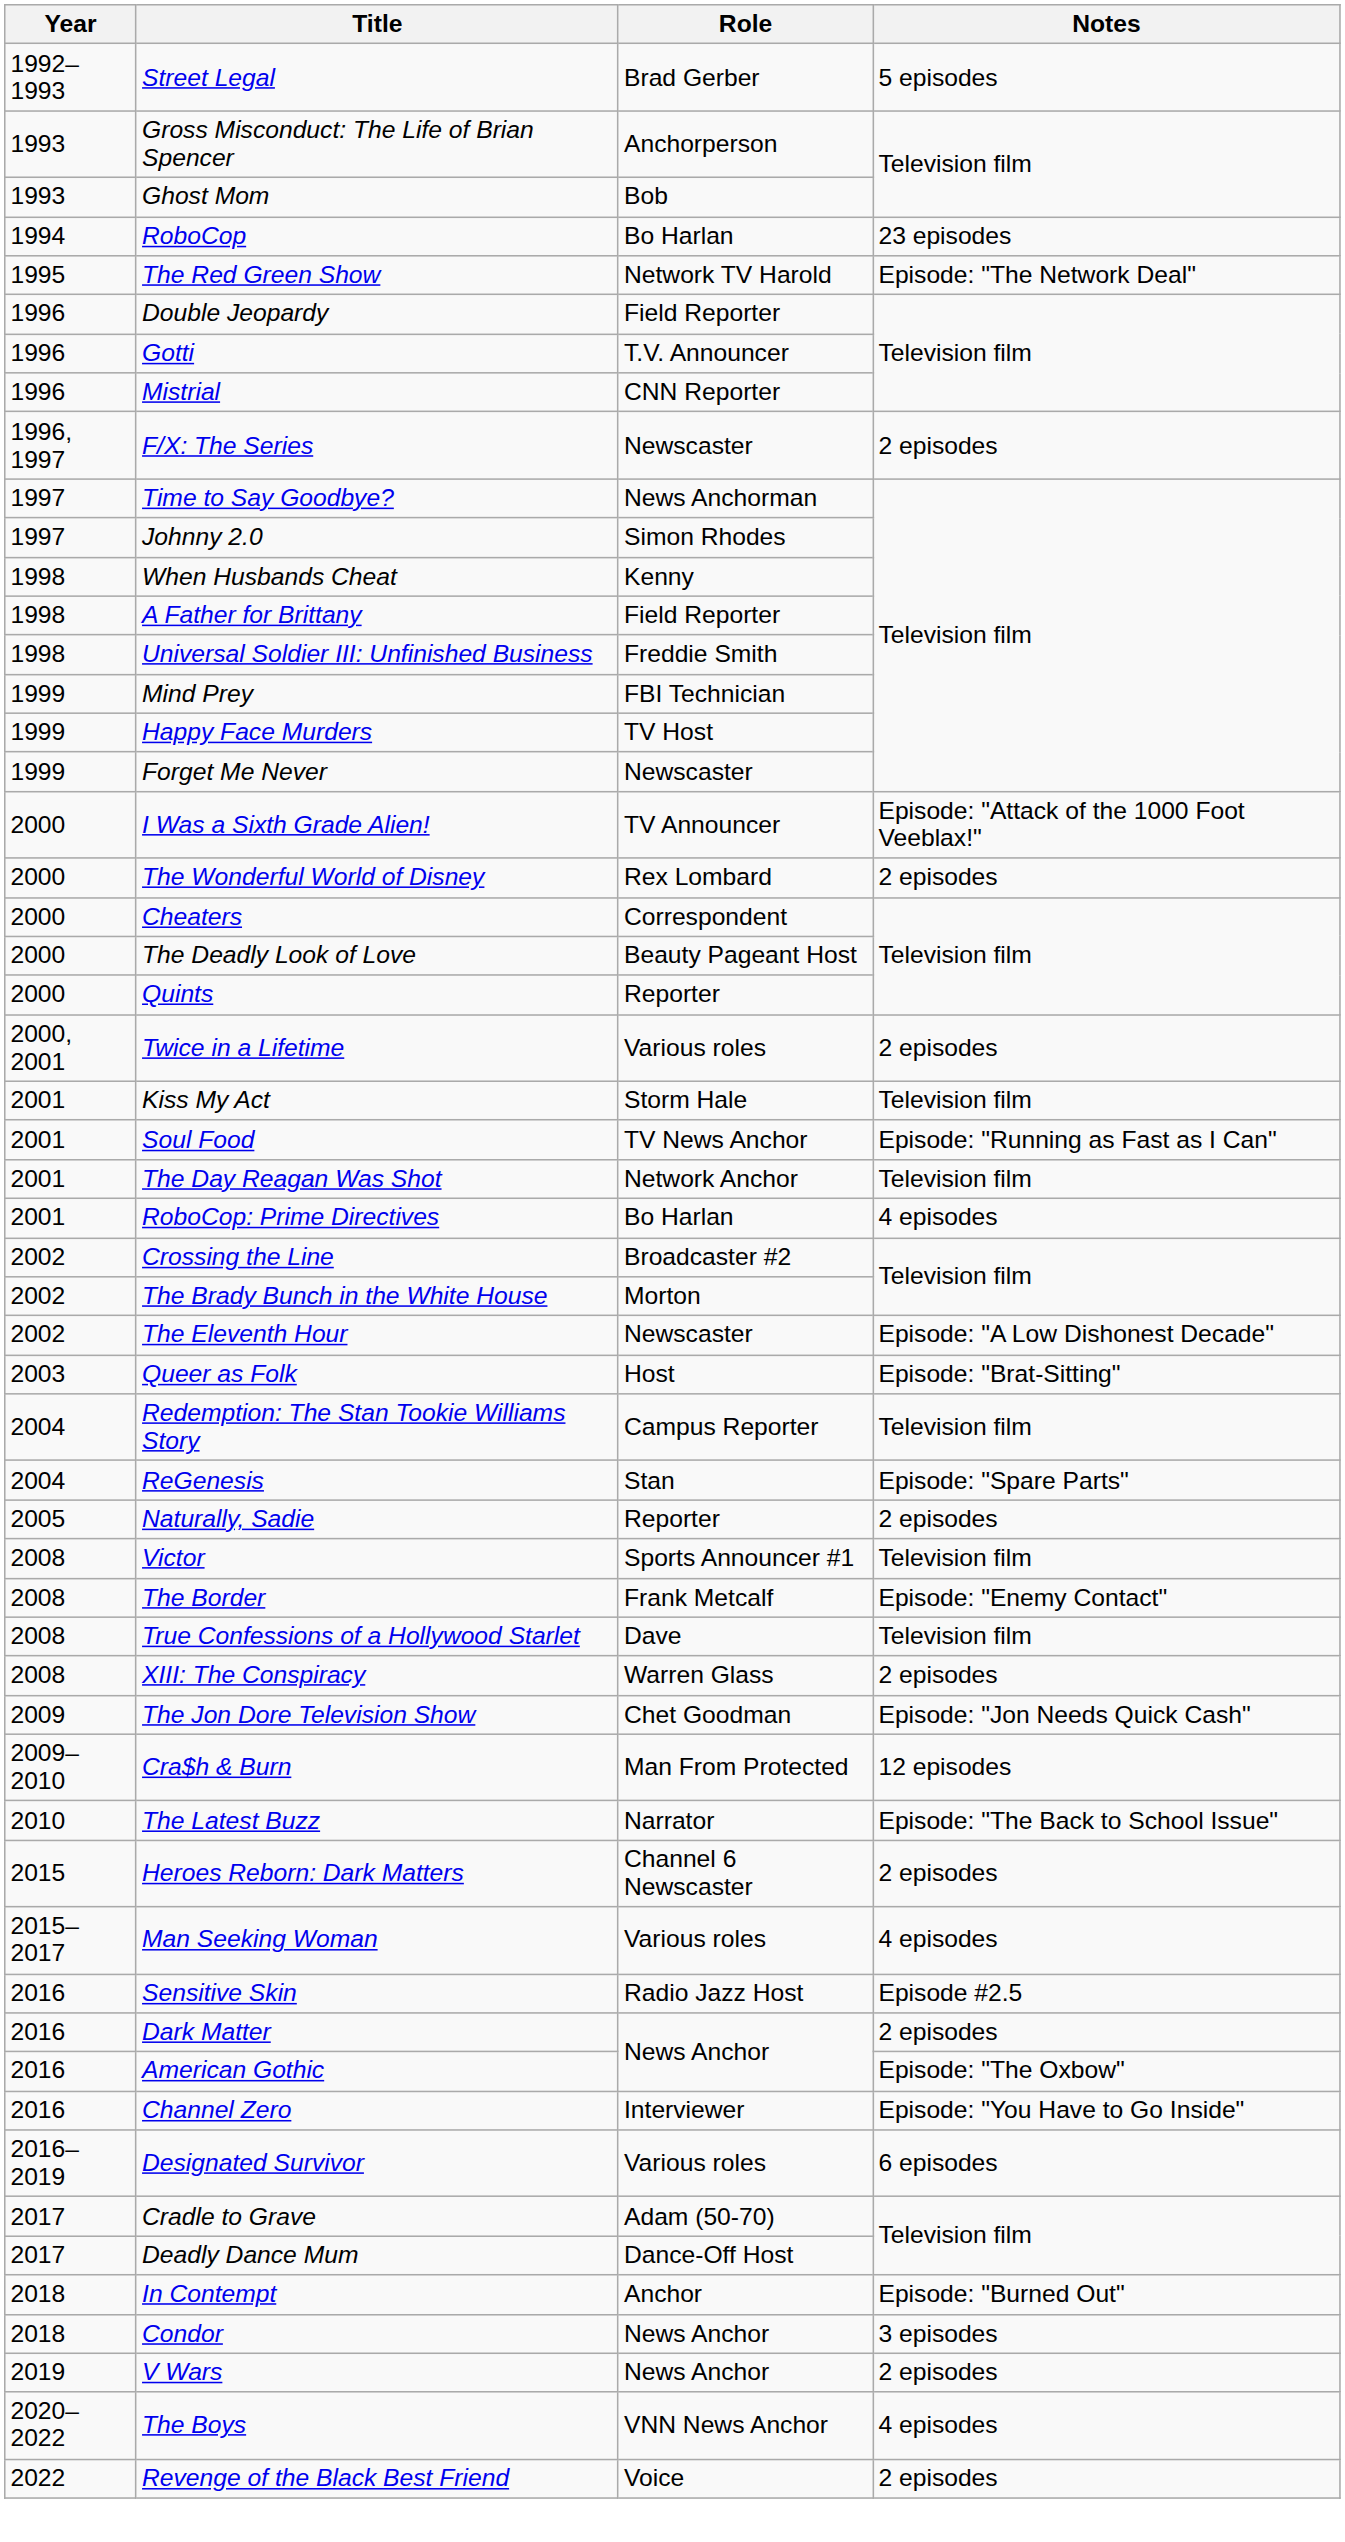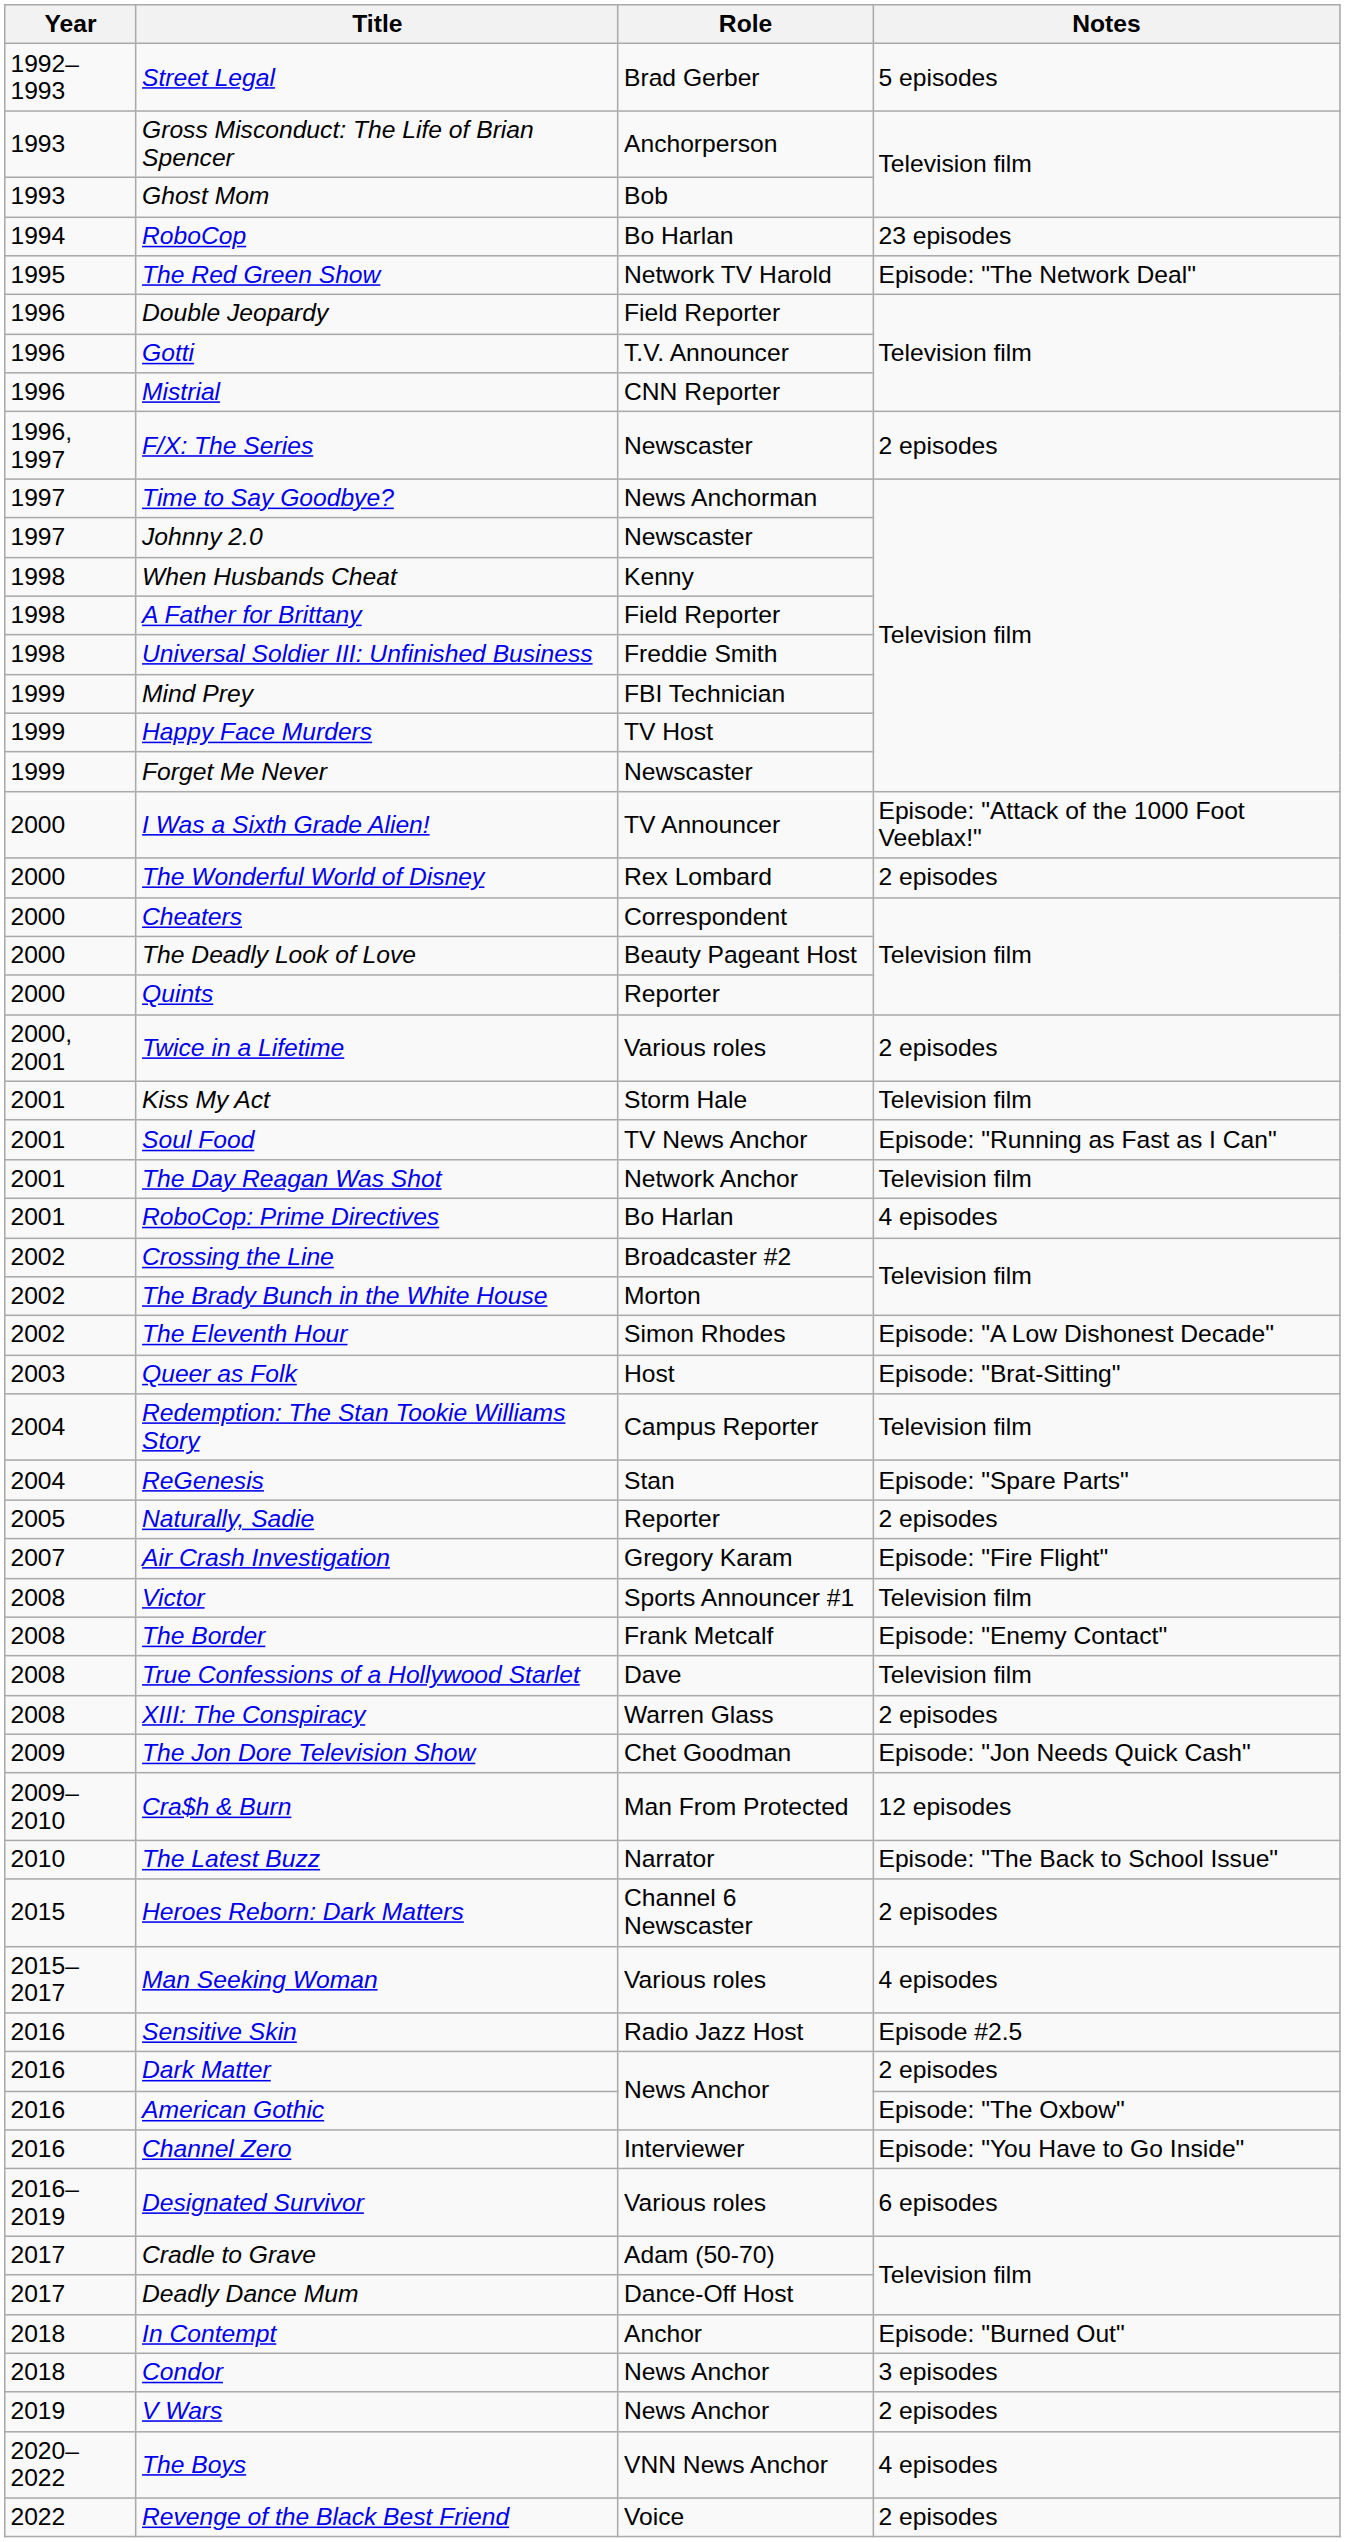Johnny 2.0 | Role: Simon Rhodes -> Newscaster
The Eleventh Hour | Role: Newscaster -> Simon Rhodes
+ row: 2007 | Air Crash Investigation | Gregory Karam | Episode: "Fire Flight"
